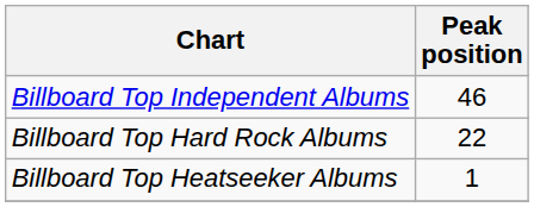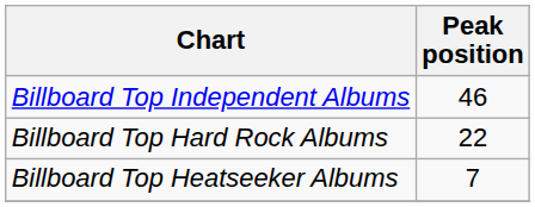Billboard Top Heatseeker Albums | Peak position: 1 -> 7
